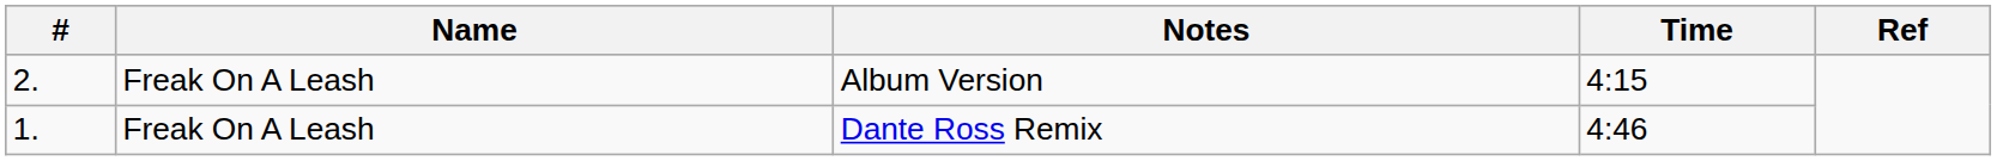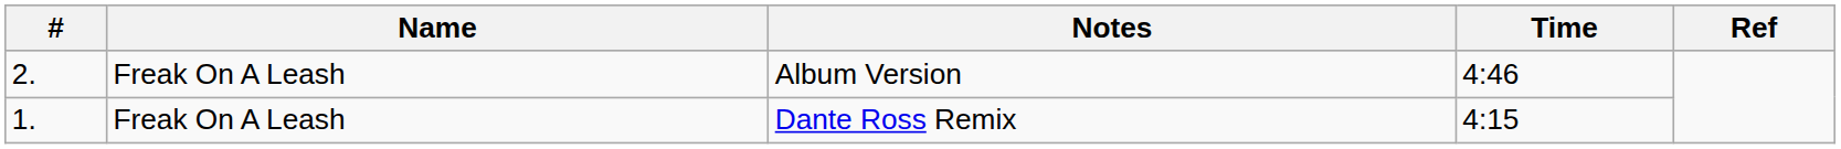Album Version | Time: 4:15 -> 4:46
Dante Ross Remix | Time: 4:46 -> 4:15
